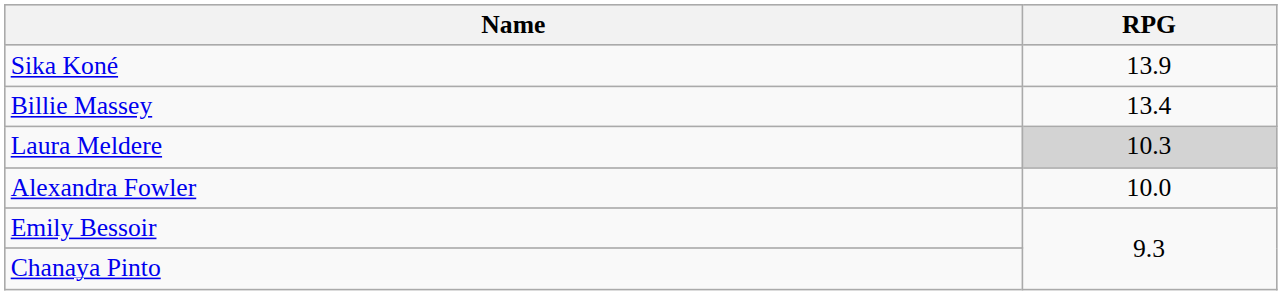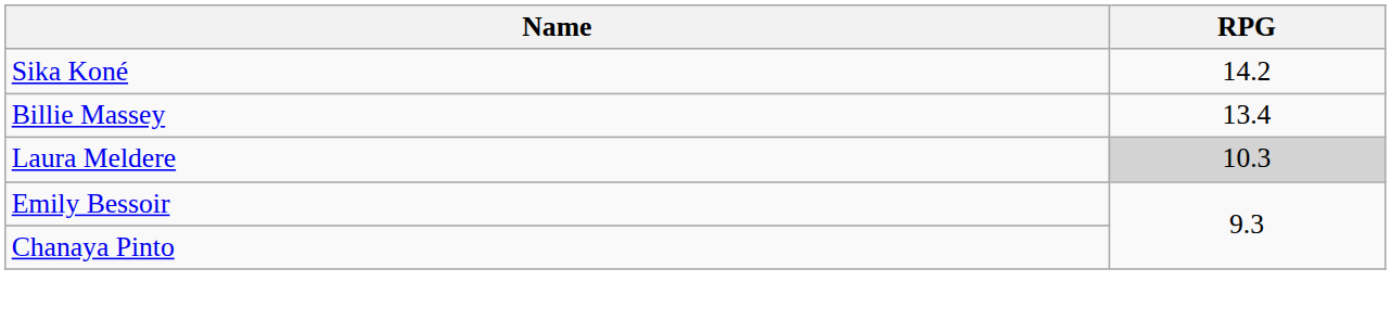Sika Koné | RPG: 13.9 -> 14.2
- row: Alexandra Fowler | 10.0
